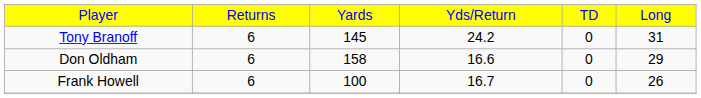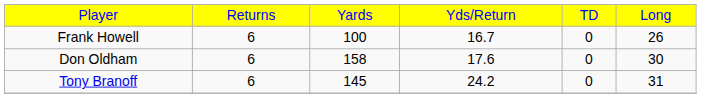rows swapped: Tony Branoff <-> Frank Howell
Don Oldham | column 4: 16.6 -> 17.6
Don Oldham | column 6: 29 -> 30
